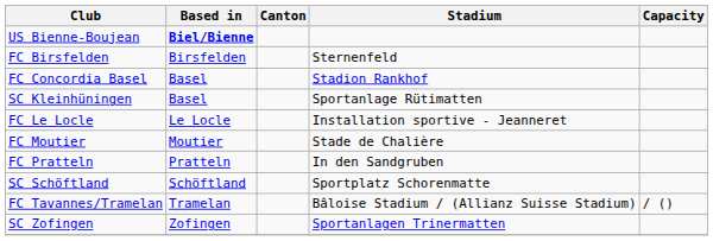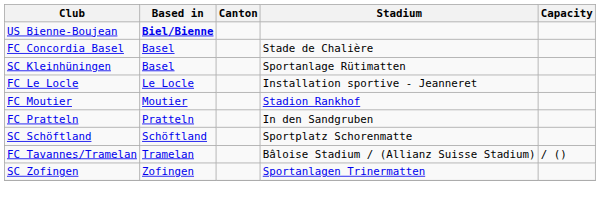- row: FC Birsfelden | Birsfelden | Sternenfeld
FC Concordia Basel | Stadium: Stadion Rankhof -> Stade de Chalière
FC Moutier | Stadium: Stade de Chalière -> Stadion Rankhof
